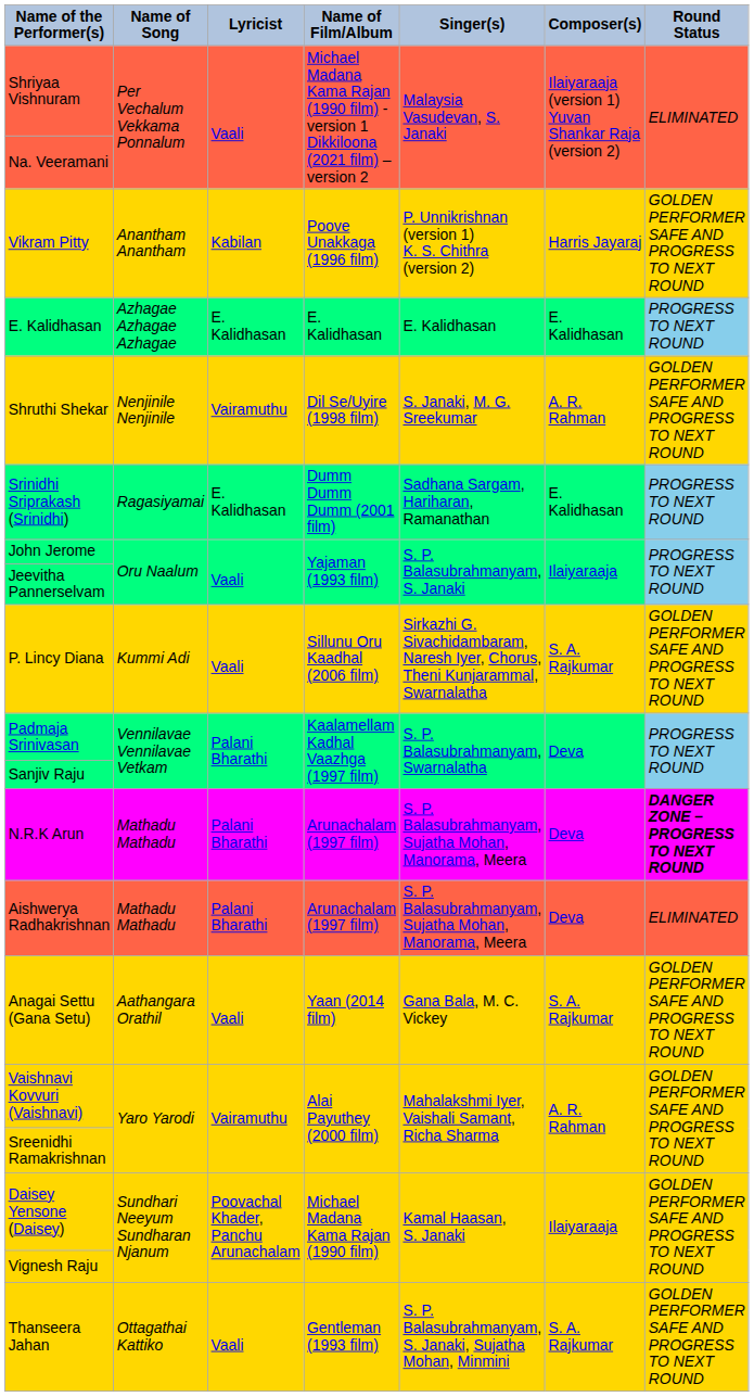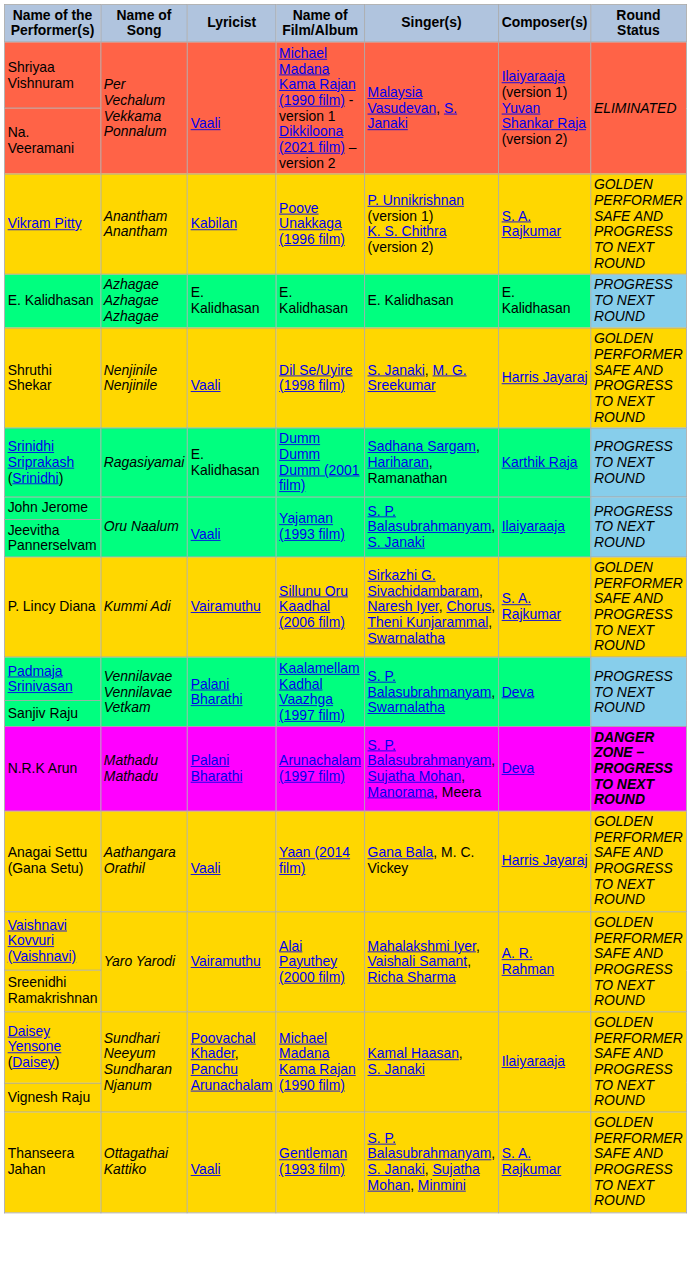Vikram Pitty | Composer(s): Harris Jayaraj -> S. A. Rajkumar
Shruthi Shekar | Lyricist: Vairamuthu -> Vaali
Shruthi Shekar | Composer(s): A. R. Rahman -> Harris Jayaraj
Srinidhi Sriprakash (Srinidhi) | Composer(s): E. Kalidhasan -> Karthik Raja
P. Lincy Diana | Lyricist: Vaali -> Vairamuthu
- row: Aishwerya Radhakrishnan | Mathadu Mathadu | Palani Bharathi | Arunachalam (1997 film) | S. P. Balasubrahmanyam, Sujatha Mohan, Manorama, Meera | Deva | ELIMINATED
Anagai Settu (Gana Setu) | Composer(s): S. A. Rajkumar -> Harris Jayaraj
